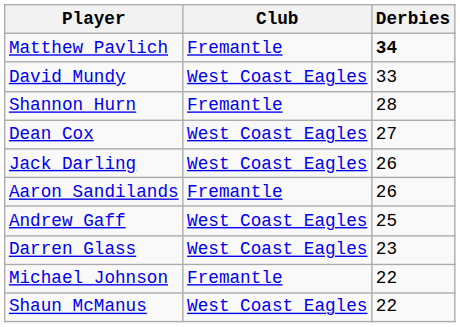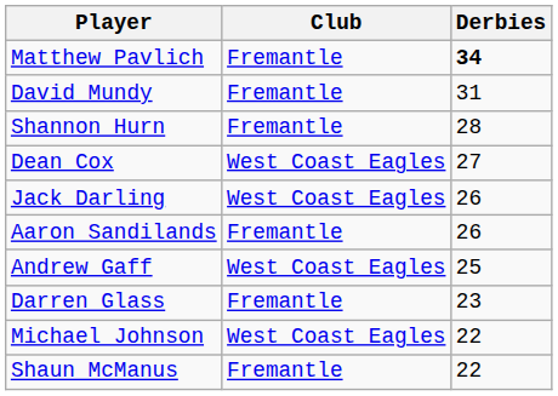David Mundy | Club: West Coast Eagles -> Fremantle
David Mundy | Derbies: 33 -> 31
Darren Glass | Club: West Coast Eagles -> Fremantle
Michael Johnson | Club: Fremantle -> West Coast Eagles
Shaun McManus | Club: West Coast Eagles -> Fremantle
